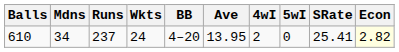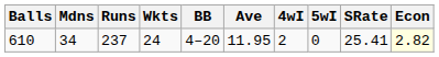610 | Ave: 13.95 -> 11.95
